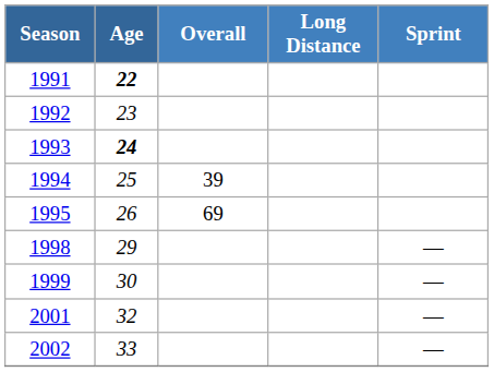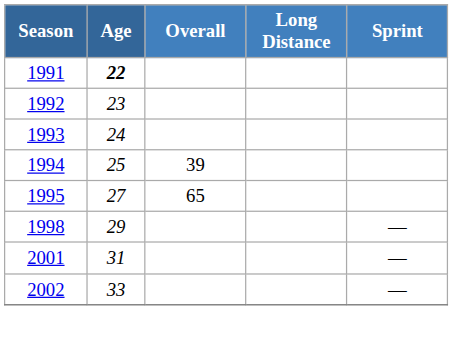1993 | Age: bold -> normal
1995 | Age: 26 -> 27
1995 | Overall: 69 -> 65
- row: 1999 | 30 | —
2001 | Age: 32 -> 31
